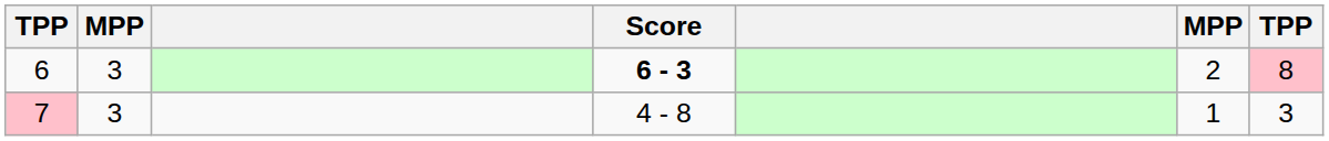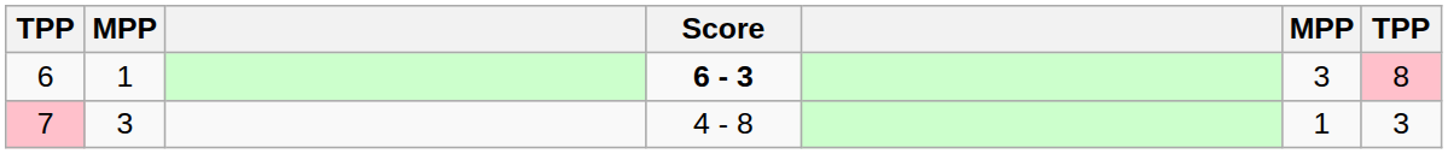6 | column 2: 3 -> 1
6 | column 6: 2 -> 3
